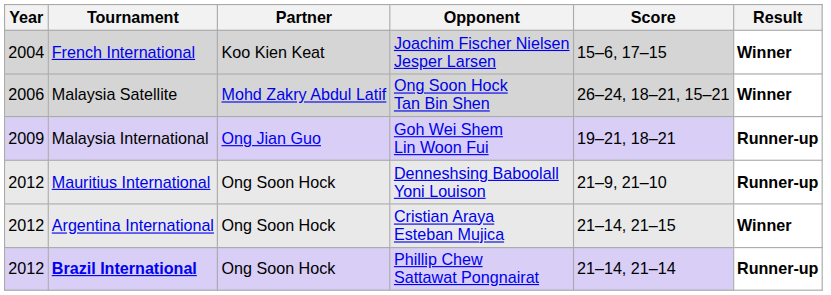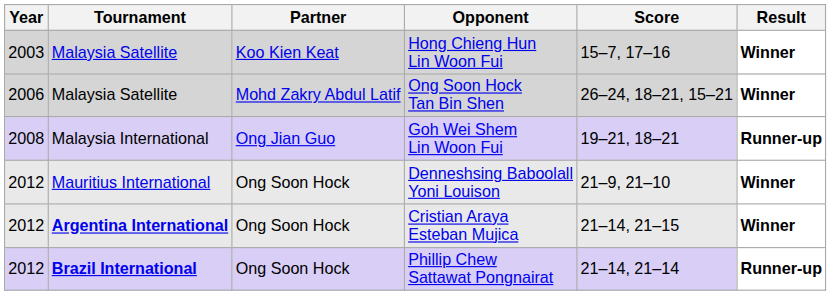+ row: 2003 | Malaysia Satellite | Koo Kien Keat | Hong Chieng Hun Lin Woon Fui | 15–7, 17–16 | Winner
- row: 2004 | French International | Koo Kien Keat | Joachim Fischer Nielsen Jesper Larsen | 15–6, 17–15 | Winner
Goh Wei Shem Lin Woon Fui | Year: 2009 -> 2008
Denneshsing Baboolall Yoni Louison | Result: Runner-up -> Winner
Cristian Araya Esteban Mujica | Tournament: normal -> bold
